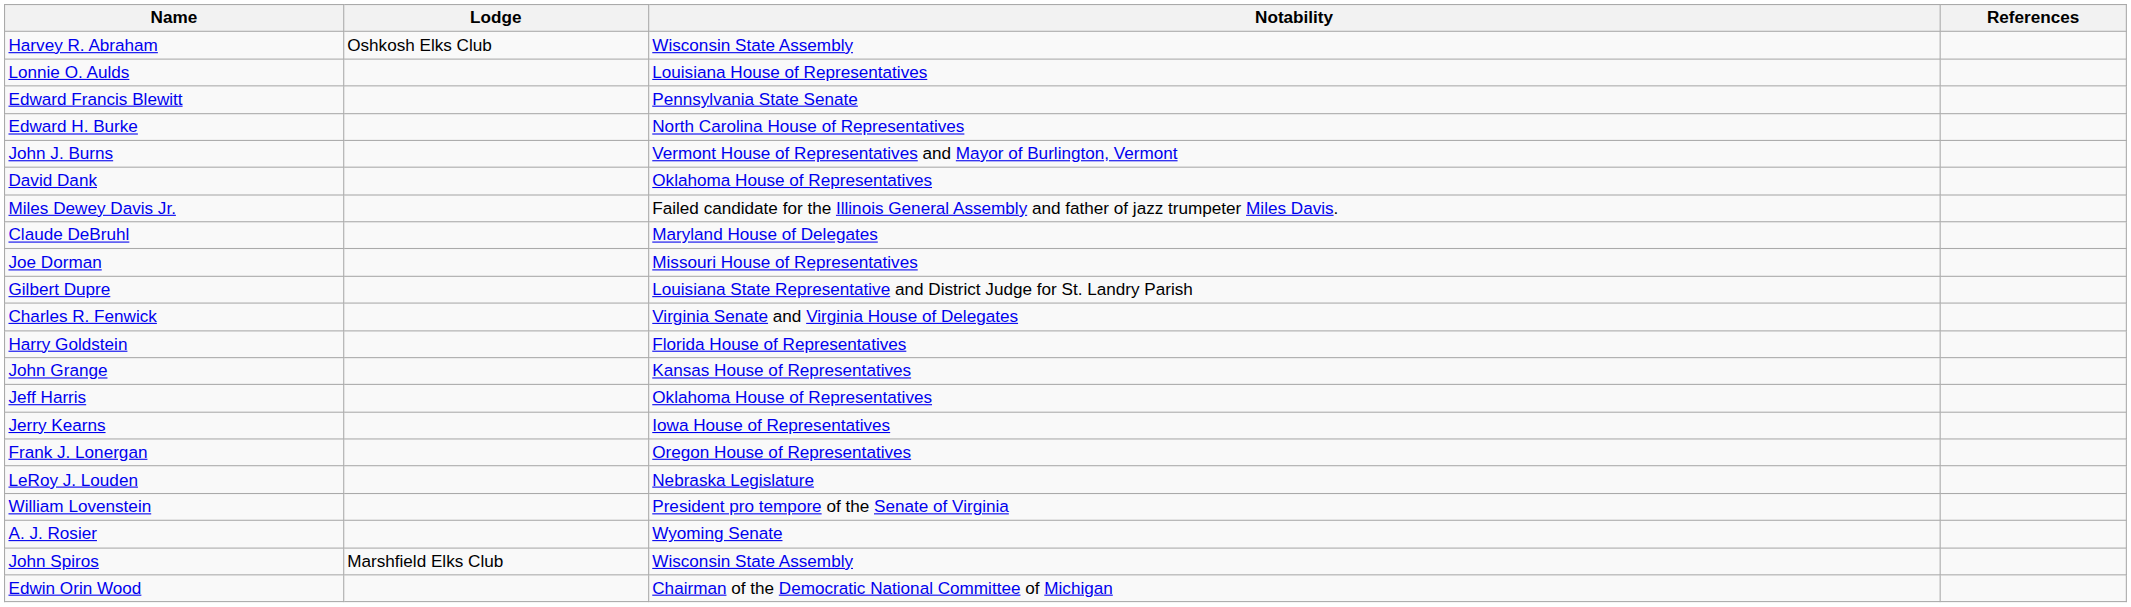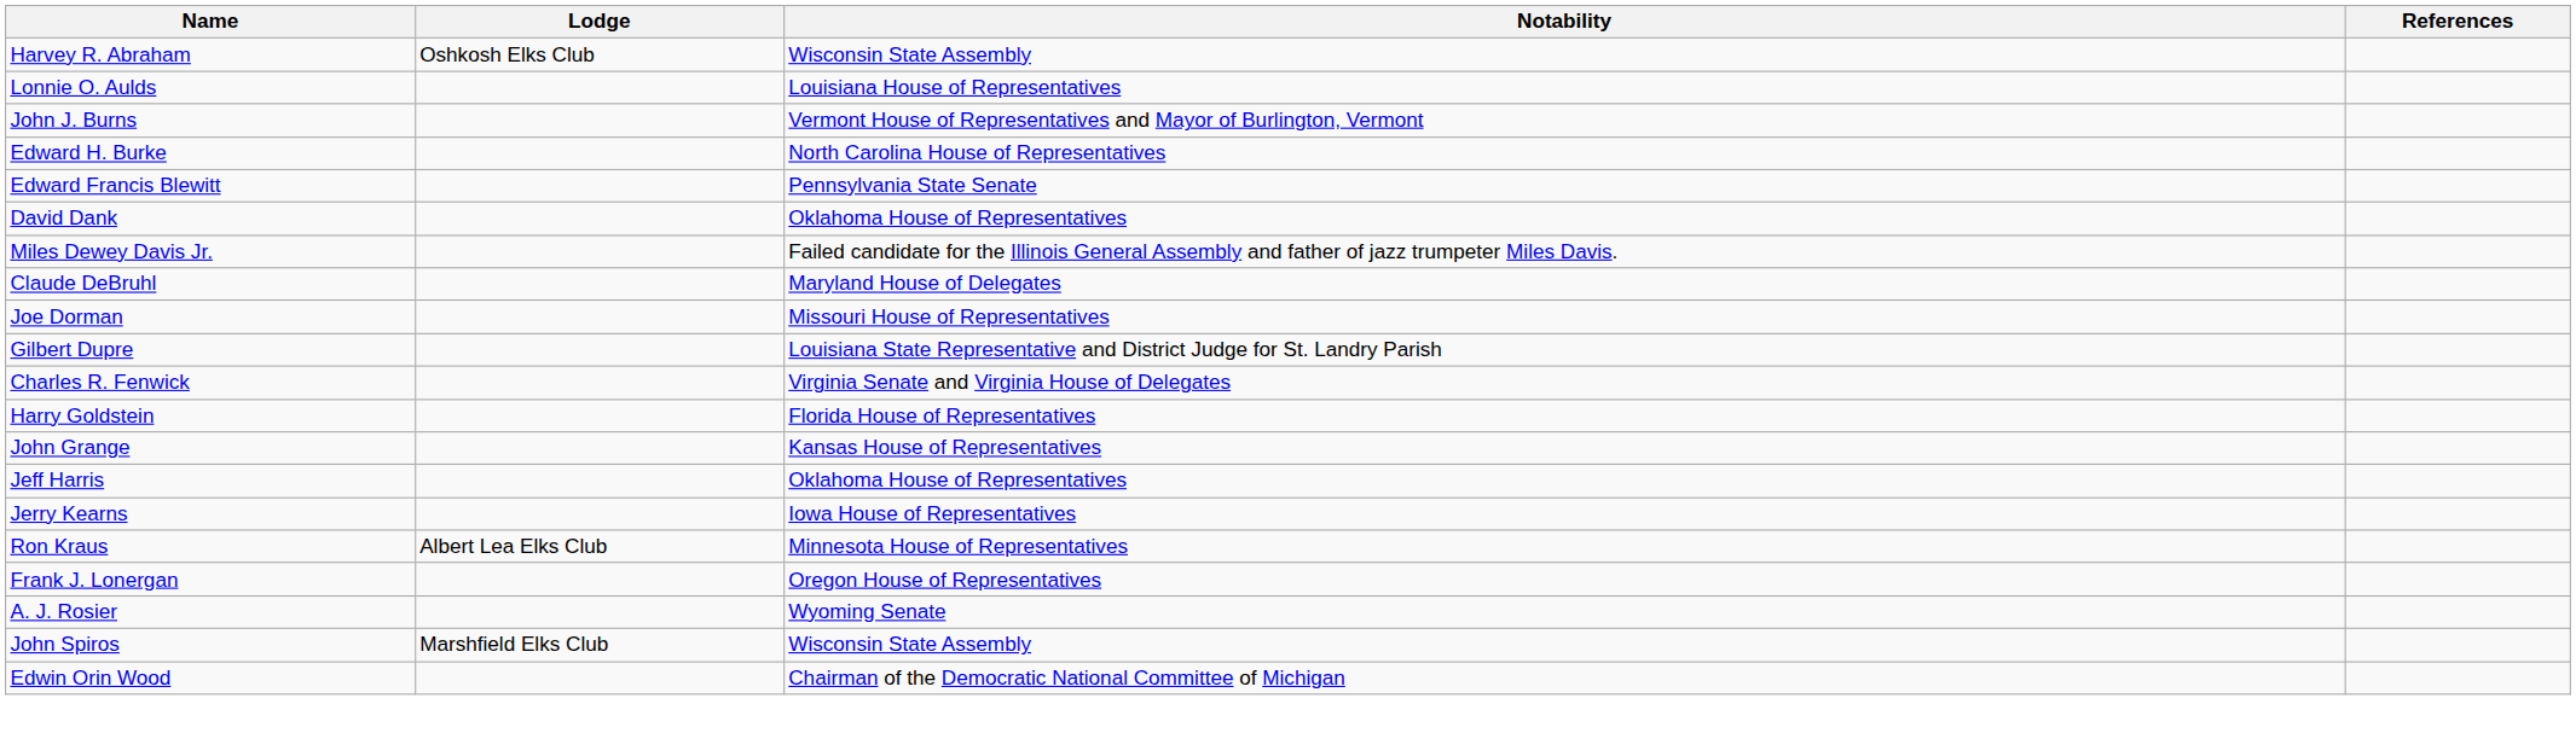rows swapped: Edward Francis Blewitt <-> John J. Burns
+ row: Ron Kraus | Albert Lea Elks Club | Minnesota House of Representatives
- row: LeRoy J. Louden | Nebraska Legislature
- row: William Lovenstein | President pro tempore of the Senate of Virginia
